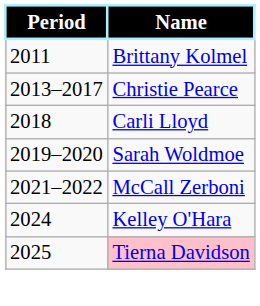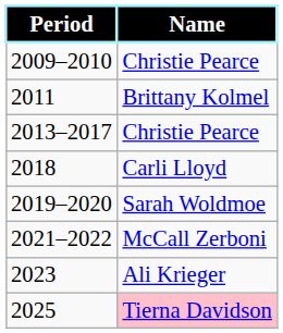+ row: 2009–2010 | Christie Pearce
+ row: 2023 | Ali Krieger
- row: 2024 | Kelley O'Hara
